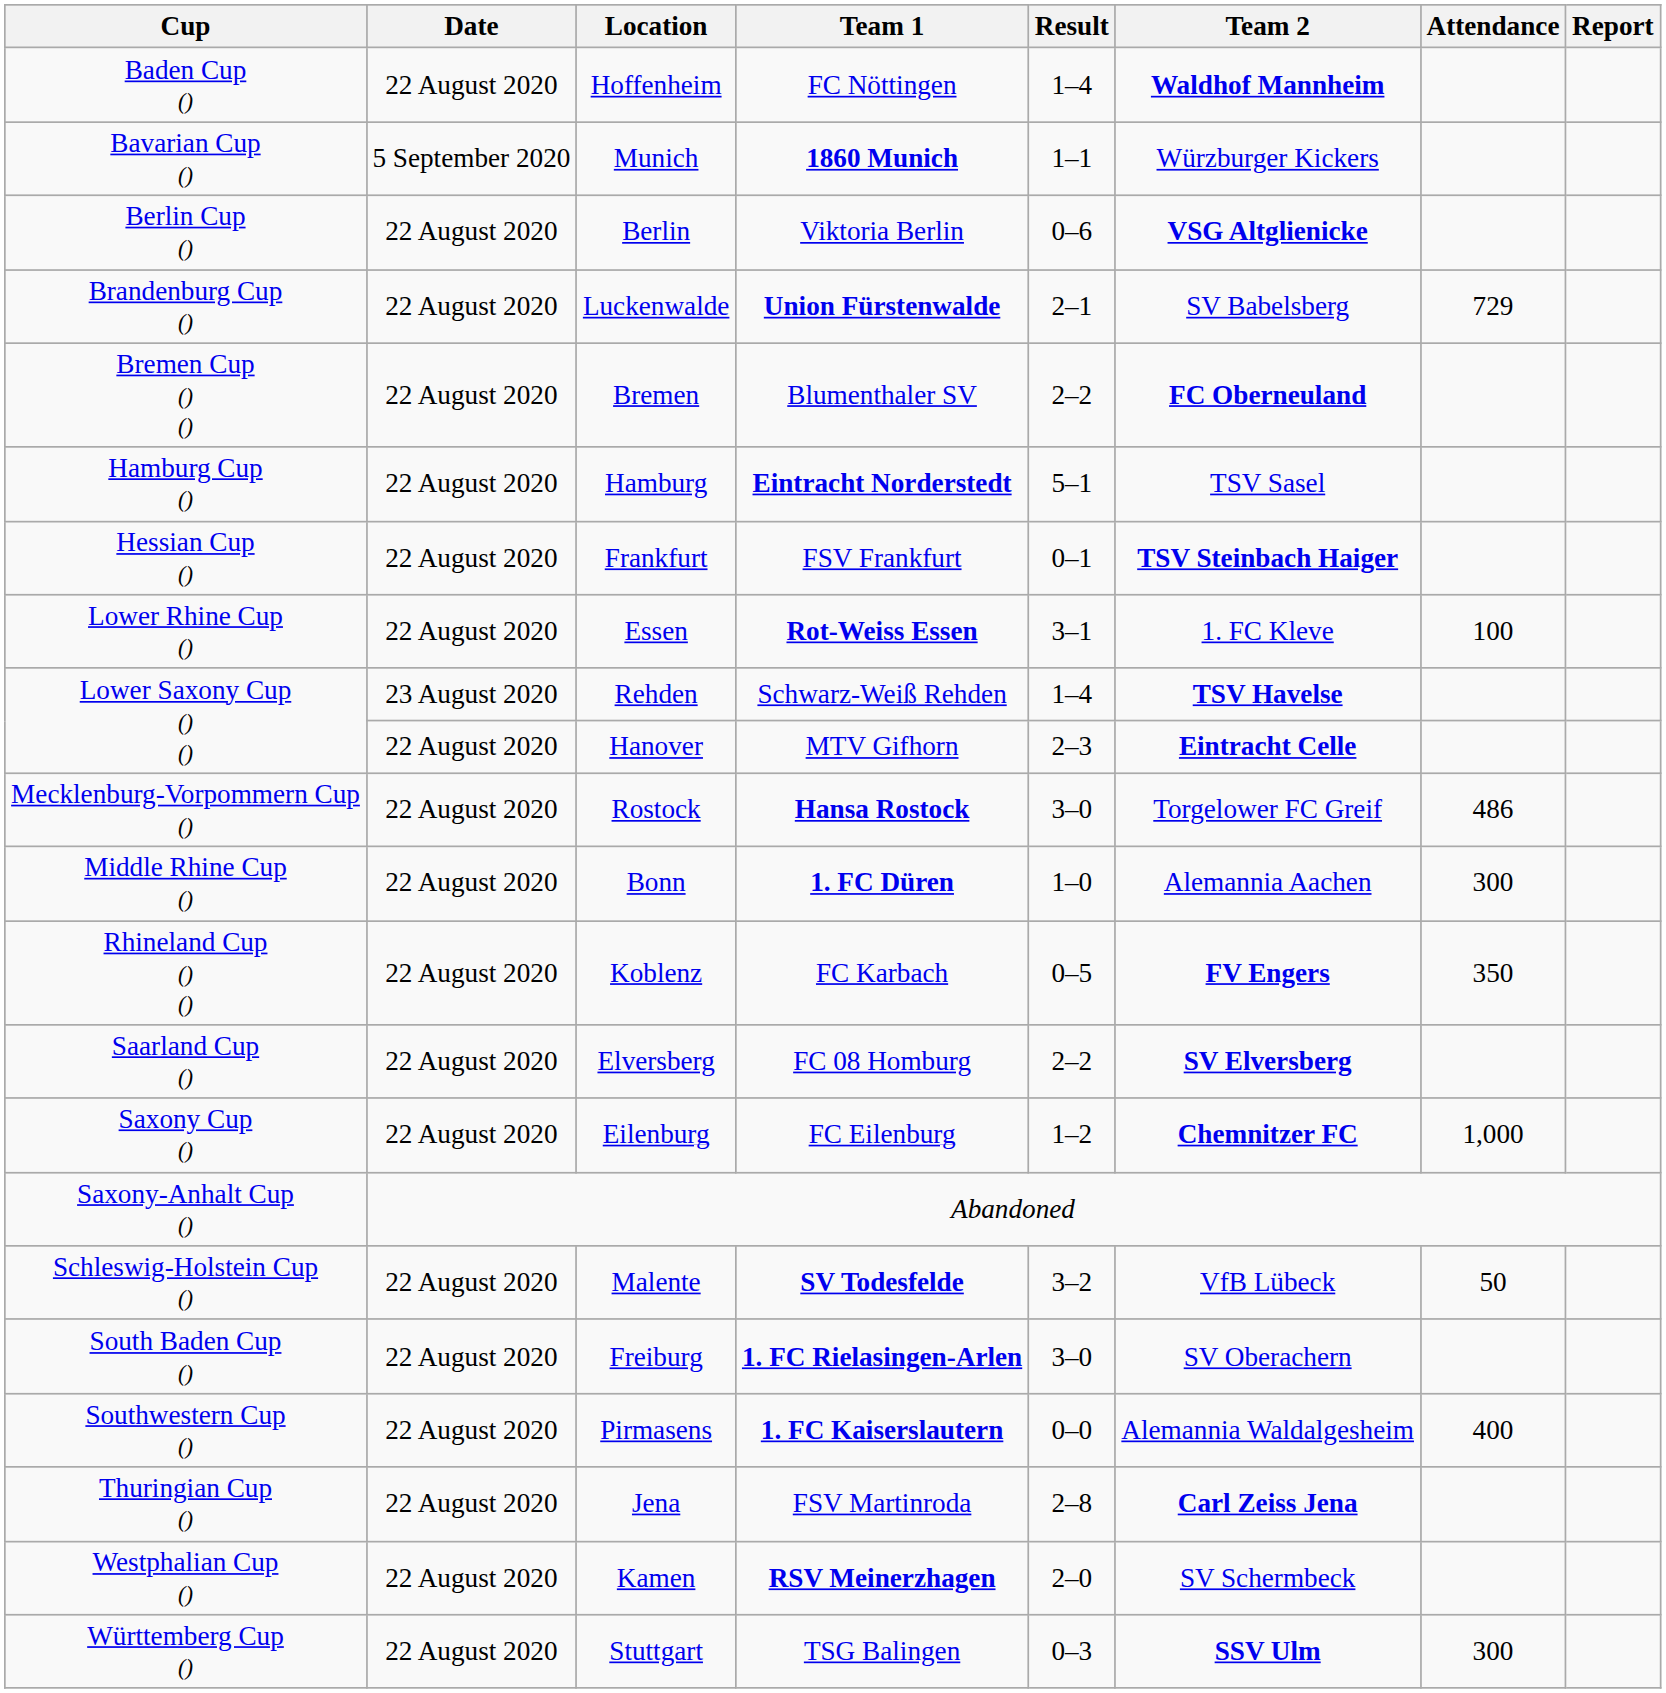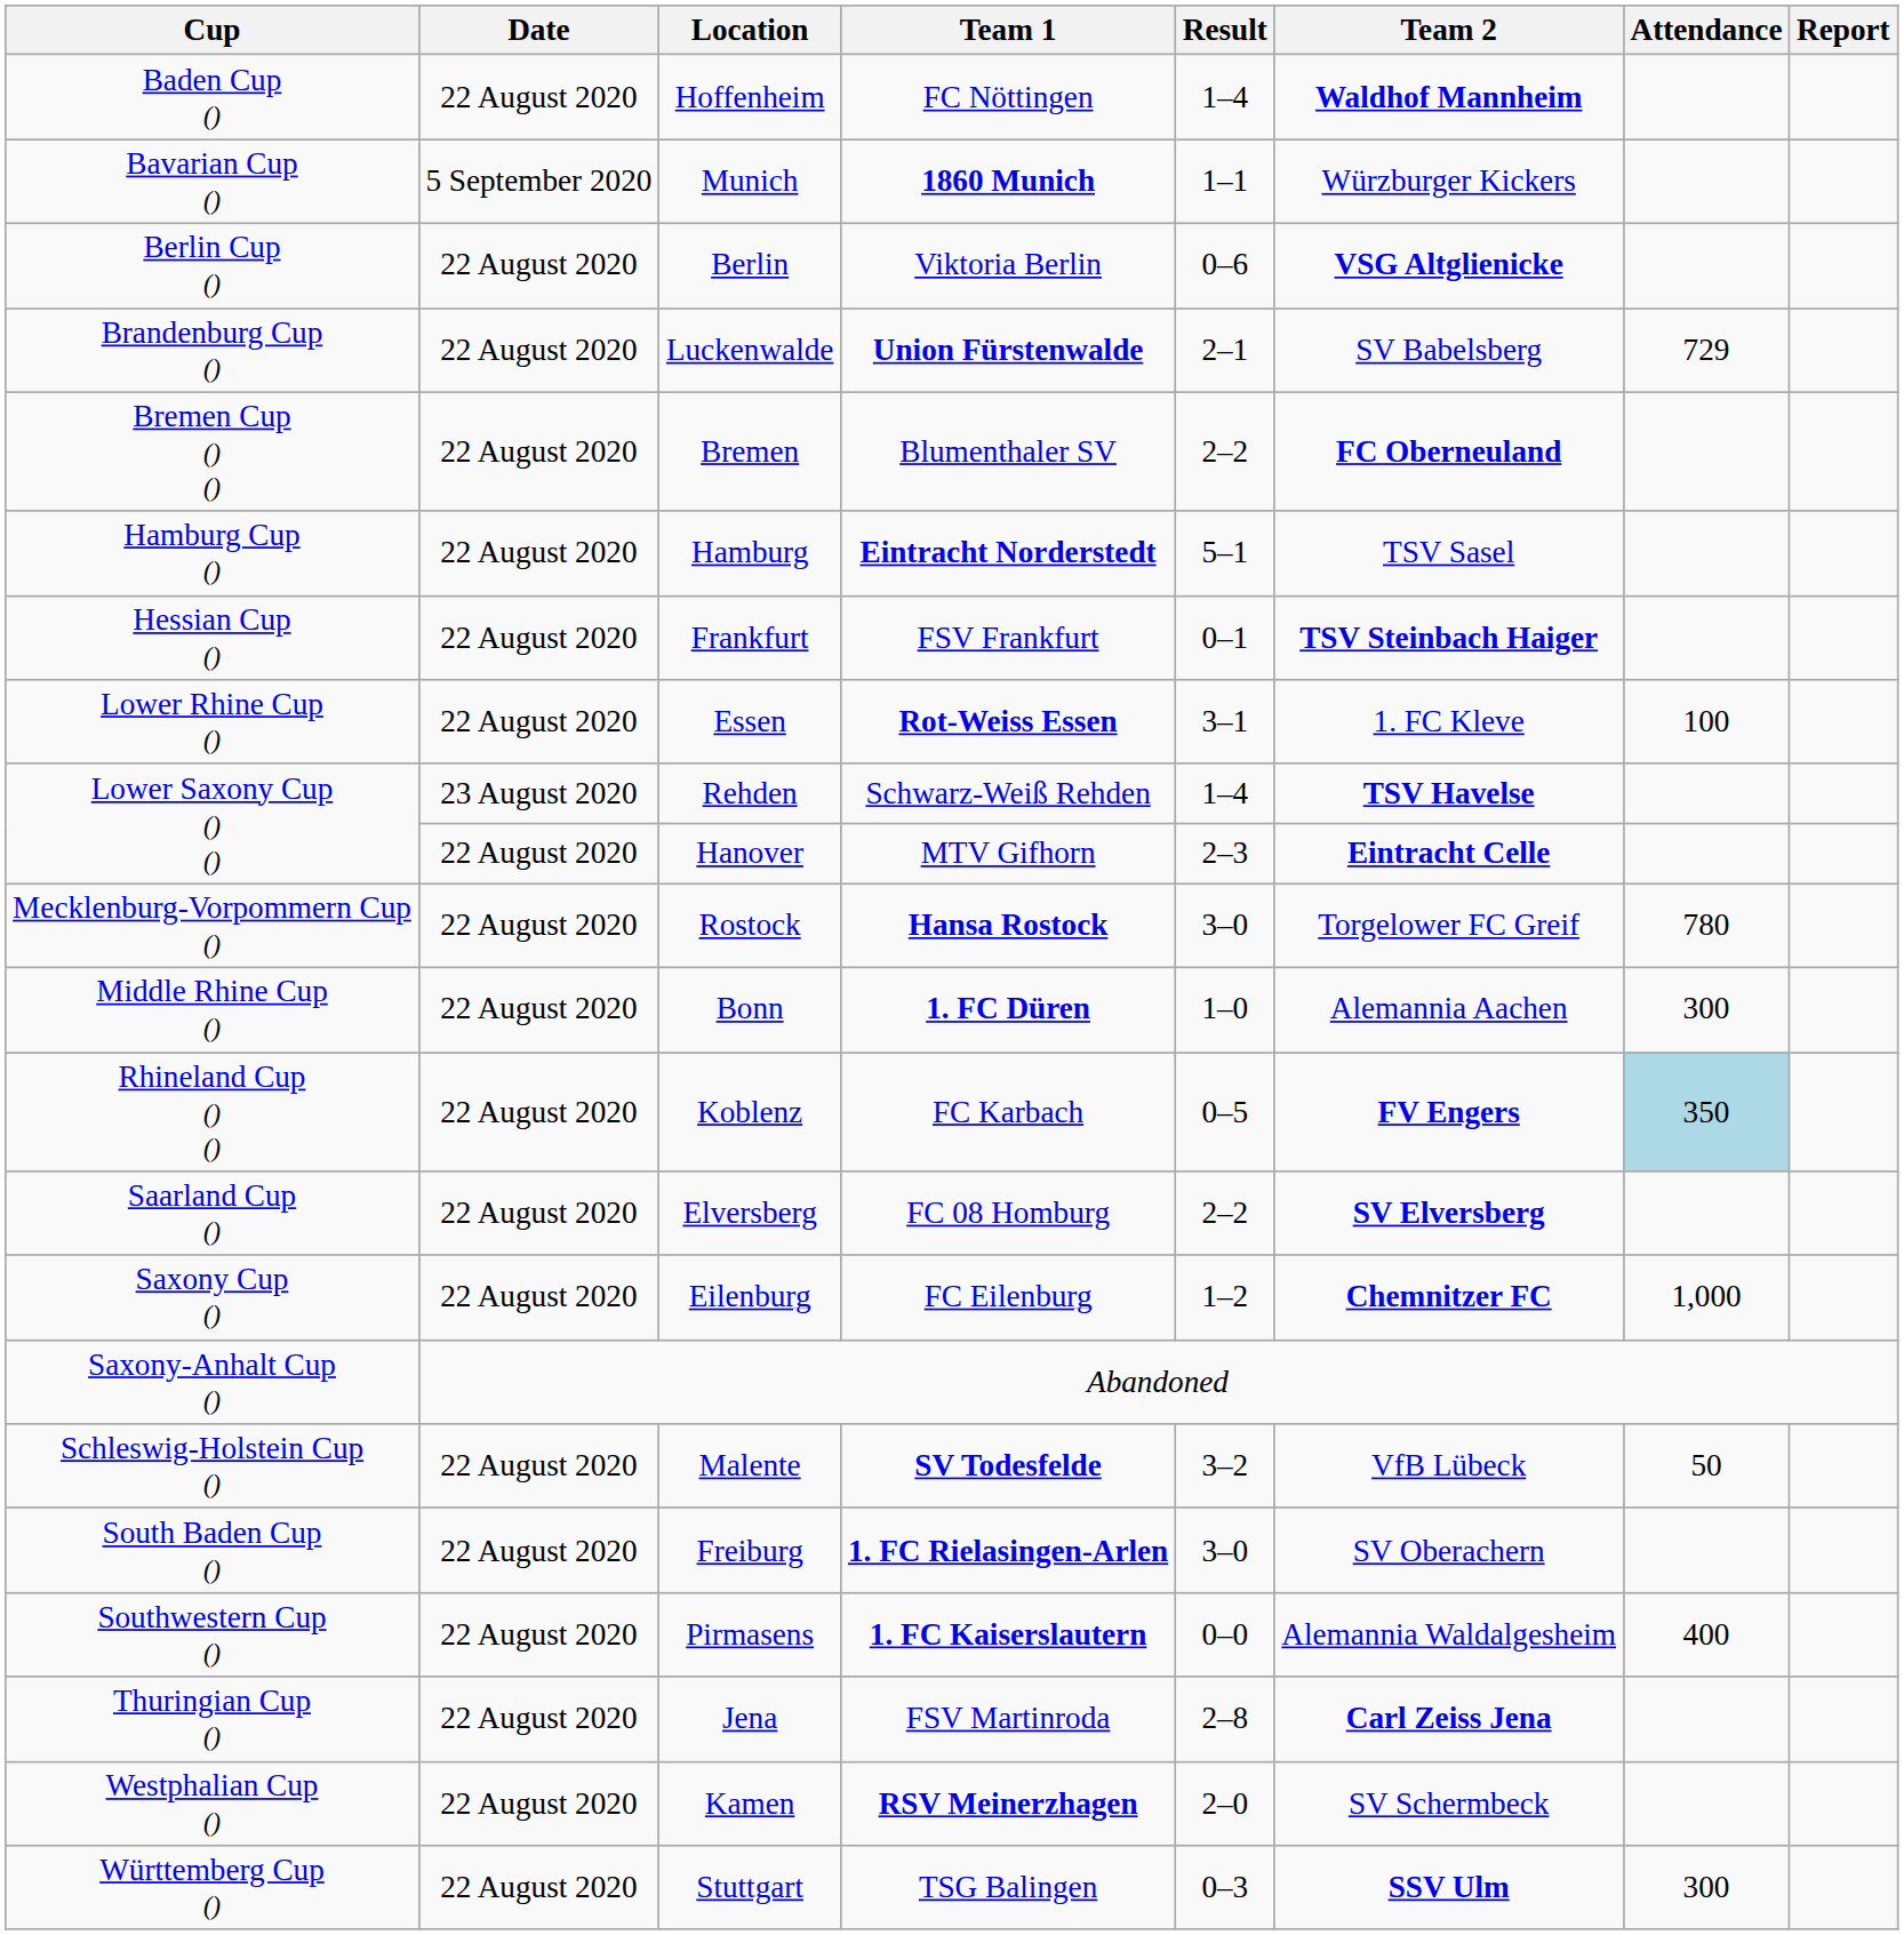Rostock | Attendance: 486 -> 780
Koblenz | Attendance: no background -> lightblue background
